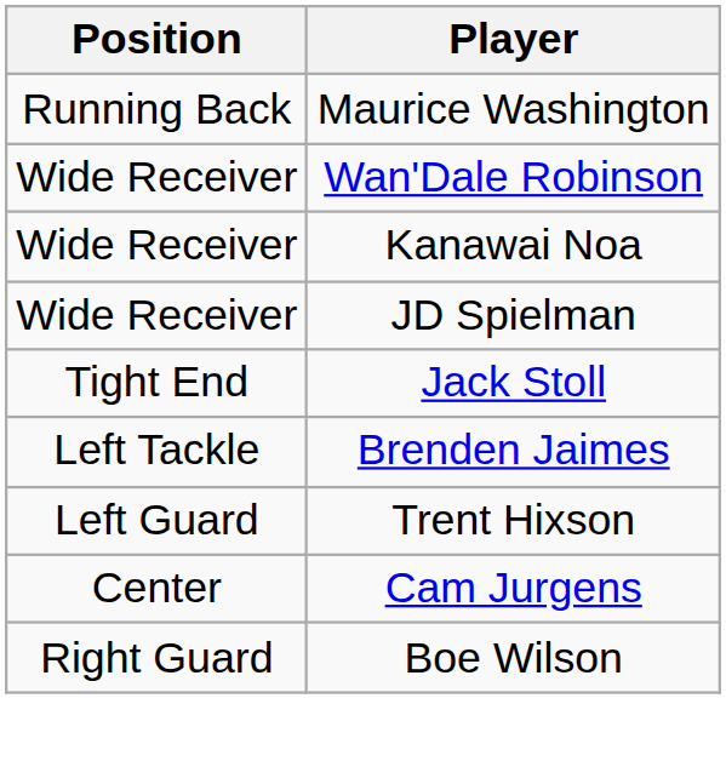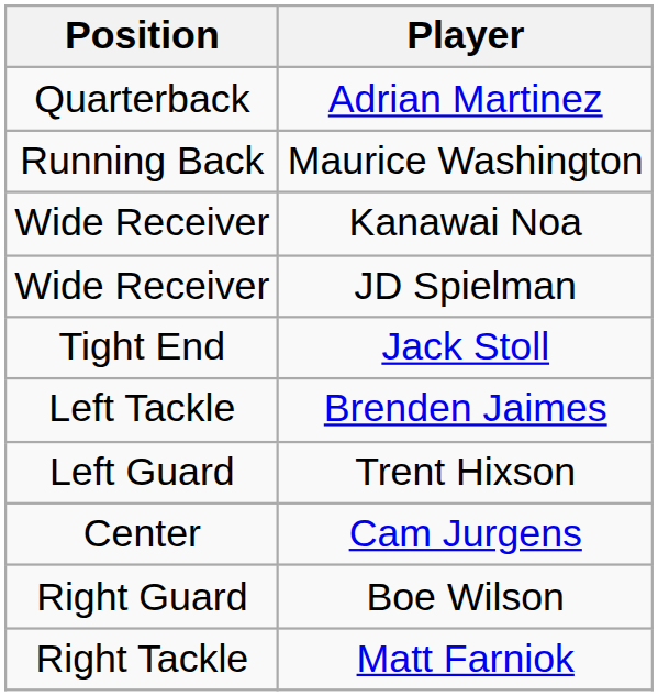+ row: Quarterback | Adrian Martinez
- row: Wide Receiver | Wan'Dale Robinson
+ row: Right Tackle | Matt Farniok
